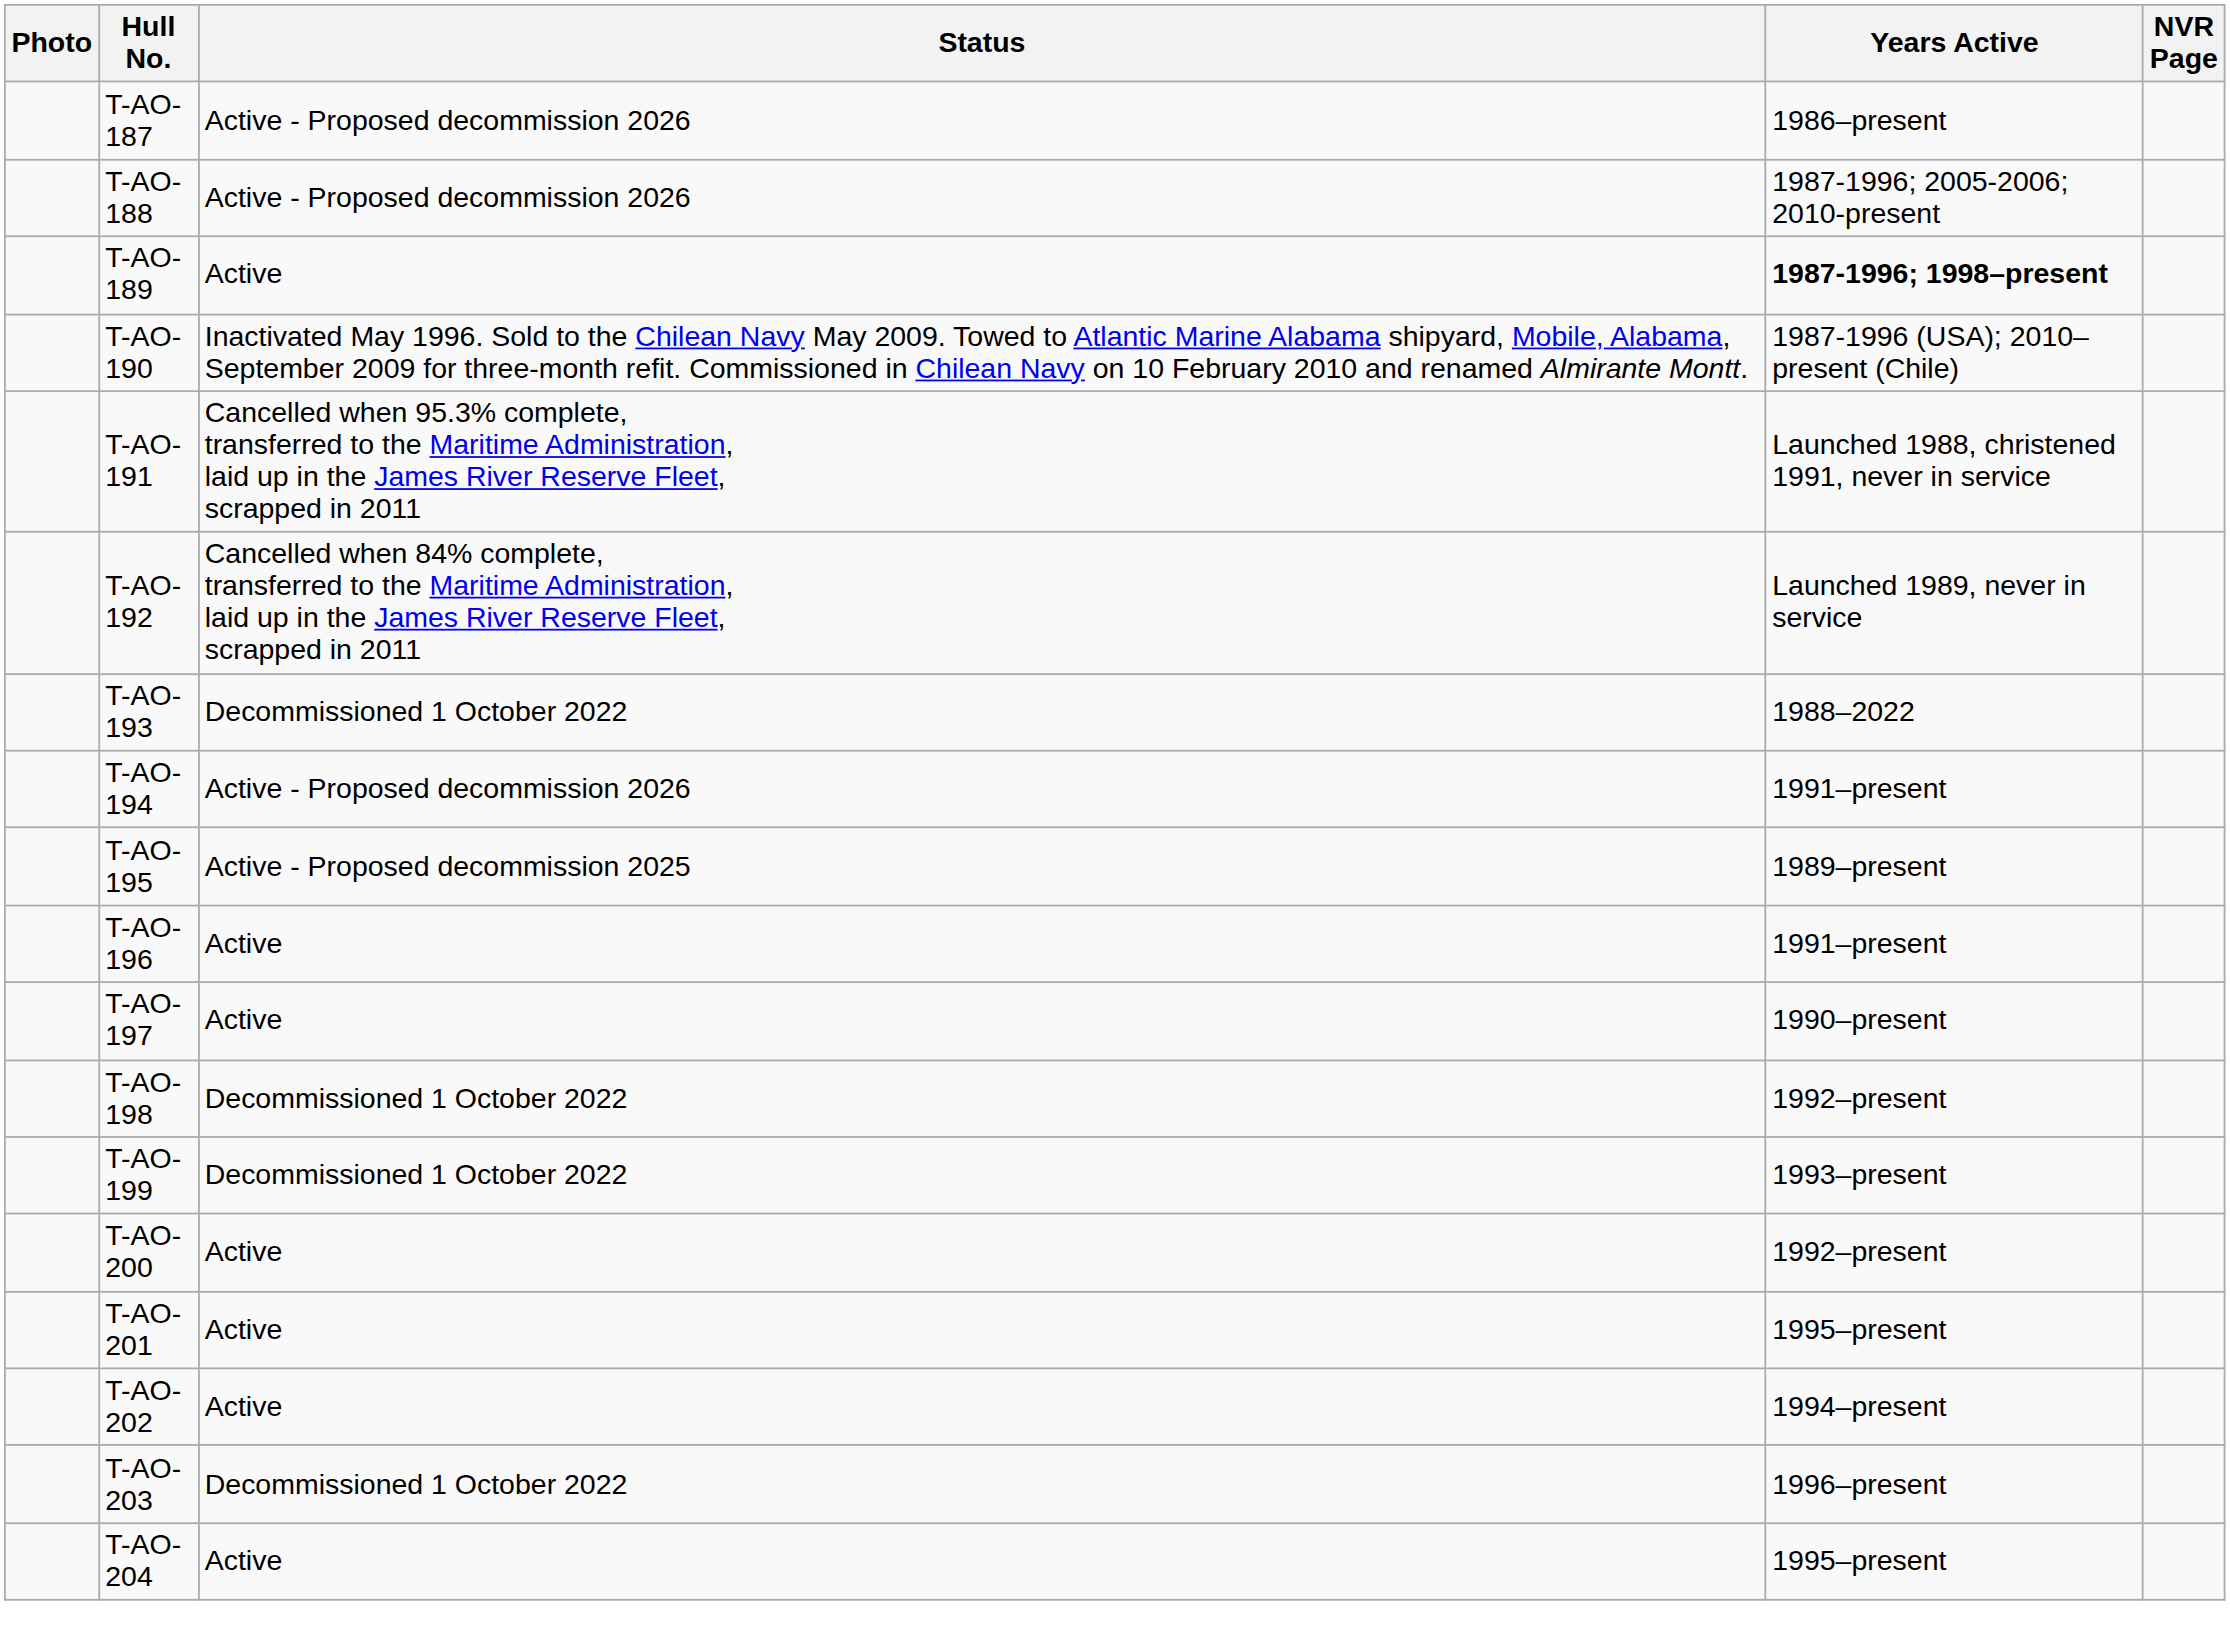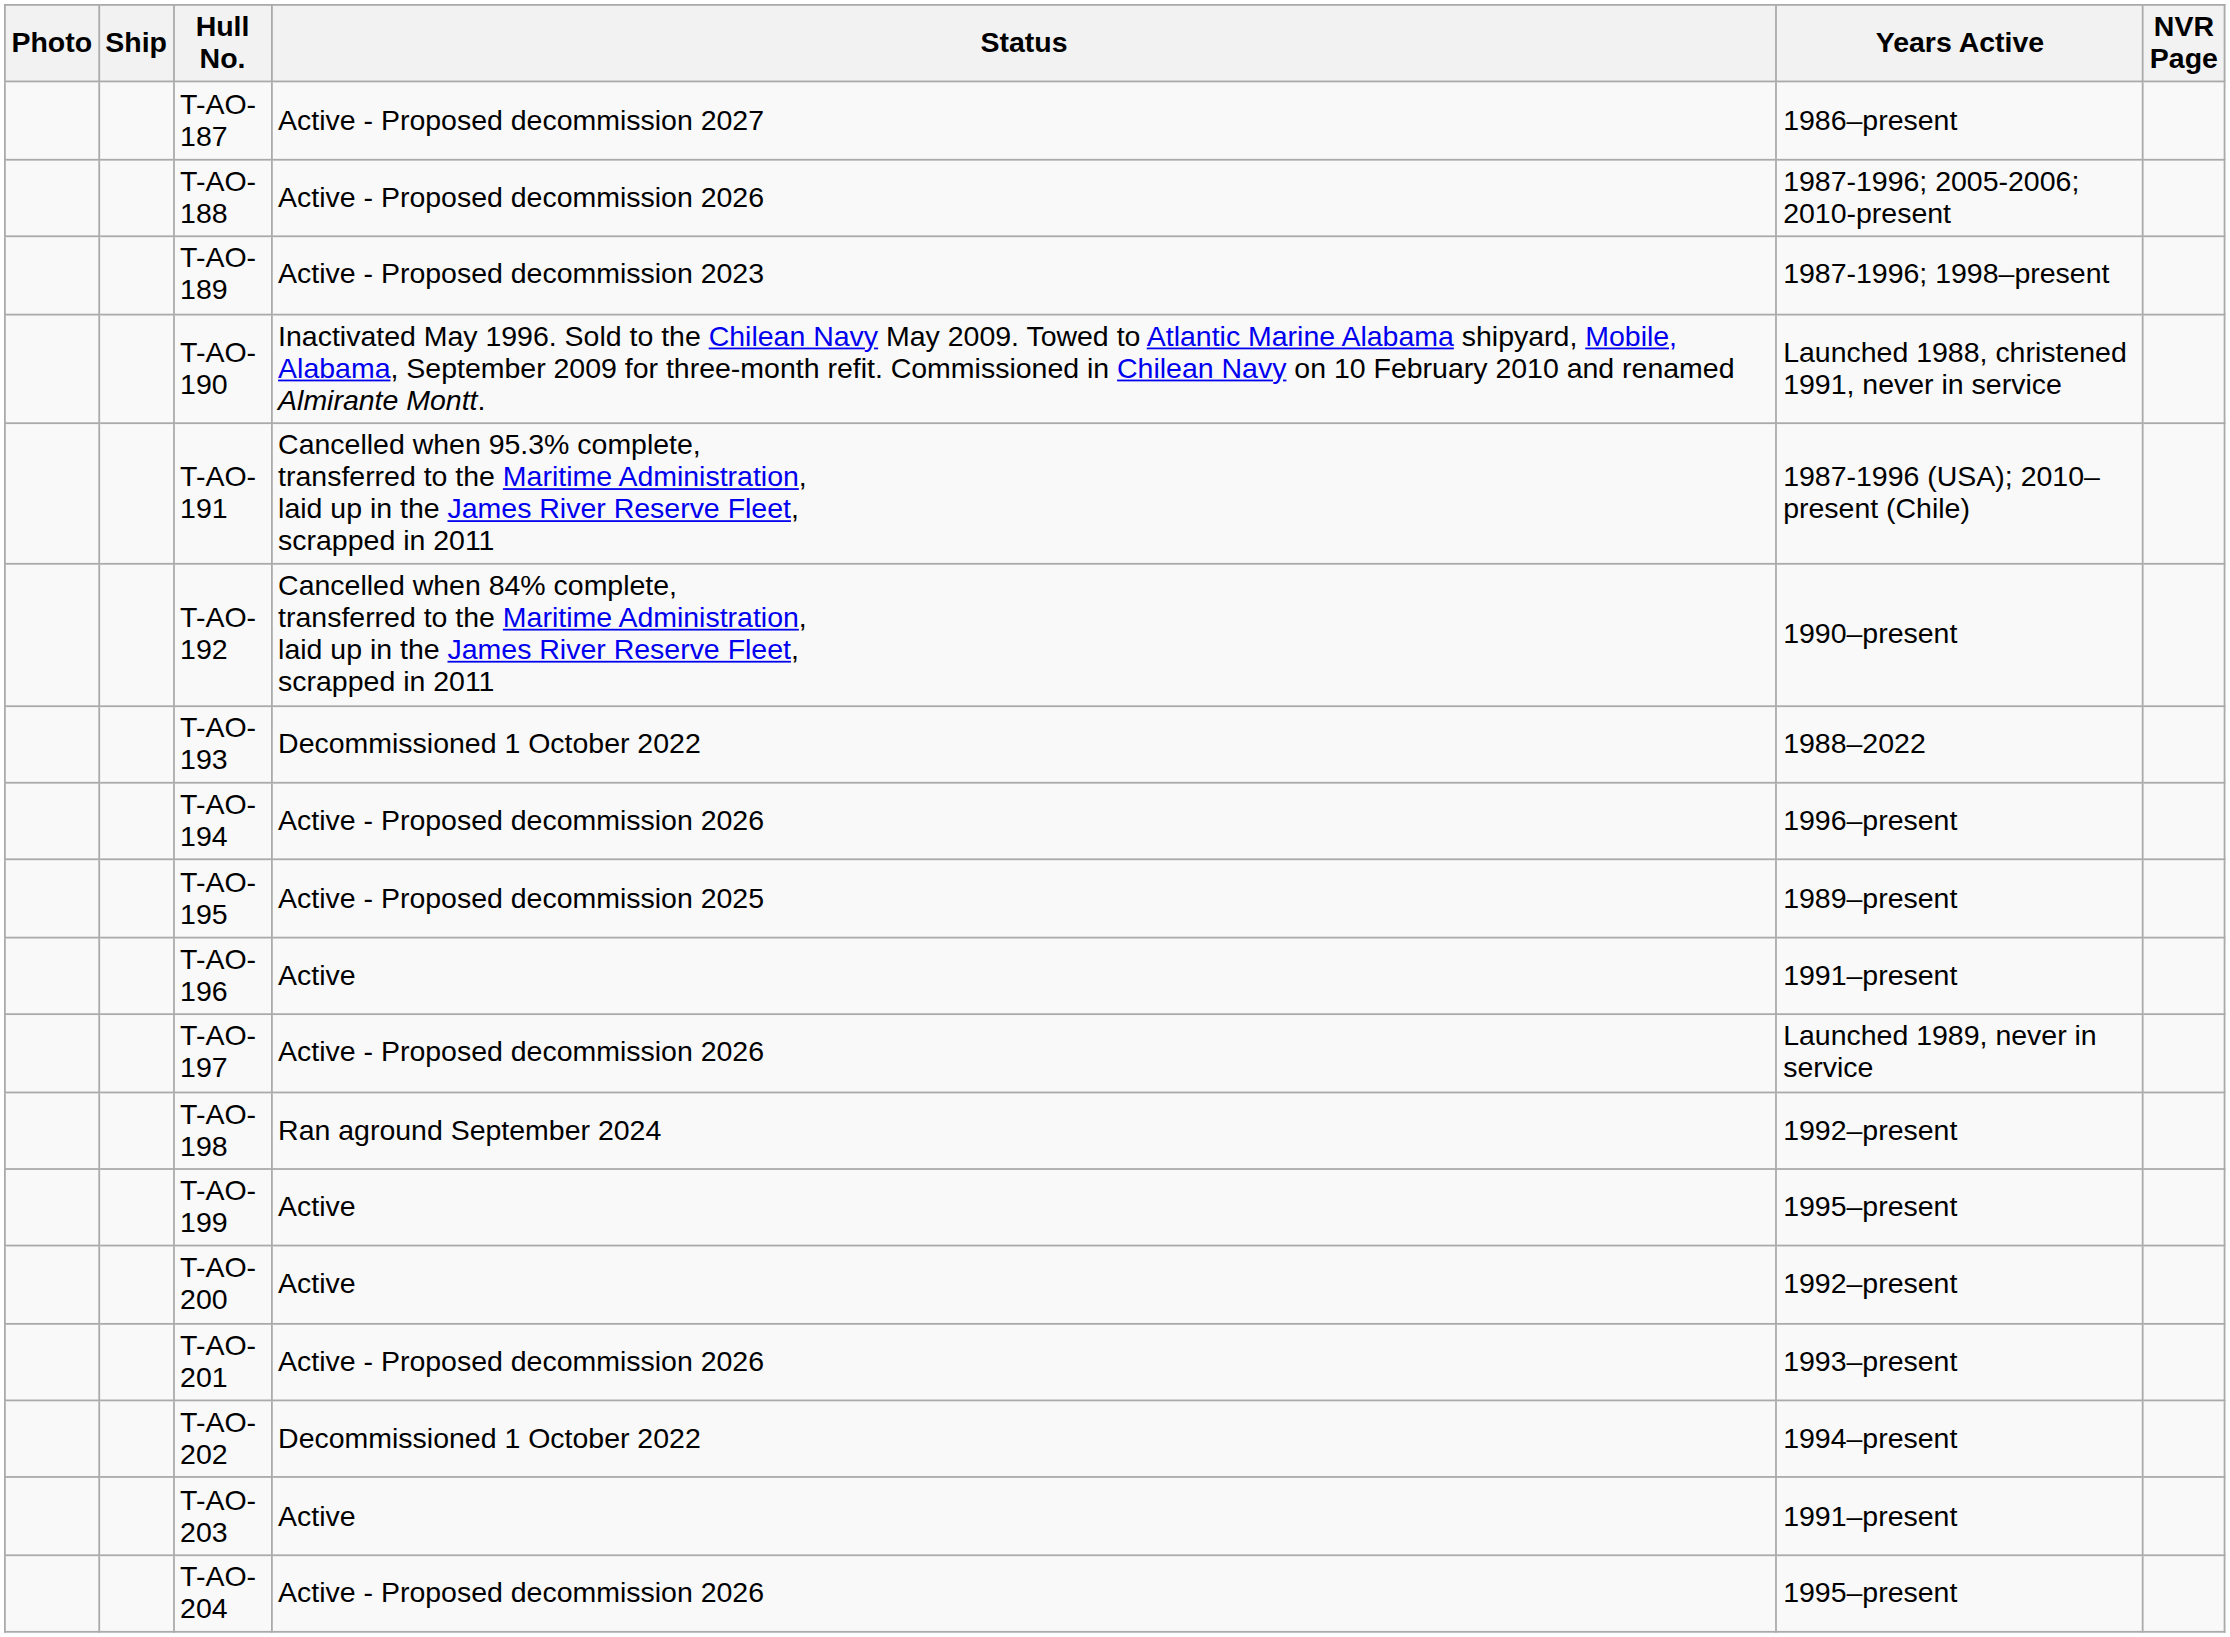+ column: Ship
T-AO-187 | Status: Active - Proposed decommission 2026 -> Active - Proposed decommission 2027
T-AO-189 | Status: Active -> Active - Proposed decommission 2023
T-AO-189 | Years Active: bold -> normal
T-AO-190 | Years Active: 1987-1996 (USA); 2010–present (Chile) -> Launched 1988, christened 1991, never in service
T-AO-191 | Years Active: Launched 1988, christened 1991, never in service -> 1987-1996 (USA); 2010–present (Chile)
T-AO-192 | Years Active: Launched 1989, never in service -> 1990–present
T-AO-194 | Years Active: 1991–present -> 1996–present
T-AO-197 | Status: Active -> Active - Proposed decommission 2026
T-AO-197 | Years Active: 1990–present -> Launched 1989, never in service
T-AO-198 | Status: Decommissioned 1 October 2022 -> Ran aground September 2024
T-AO-199 | Status: Decommissioned 1 October 2022 -> Active
T-AO-199 | Years Active: 1993–present -> 1995–present
T-AO-201 | Status: Active -> Active - Proposed decommission 2026
T-AO-201 | Years Active: 1995–present -> 1993–present
T-AO-202 | Status: Active -> Decommissioned 1 October 2022
T-AO-203 | Status: Decommissioned 1 October 2022 -> Active
T-AO-203 | Years Active: 1996–present -> 1991–present
T-AO-204 | Status: Active -> Active - Proposed decommission 2026
